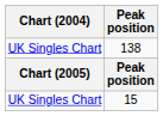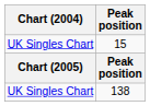rows swapped: 15 <-> 138
